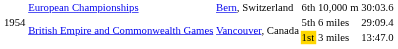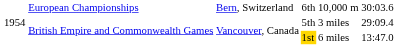5th | column 5: 6 miles -> 3 miles
1st | column 5: 3 miles -> 6 miles
